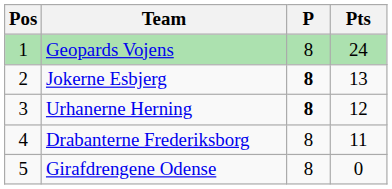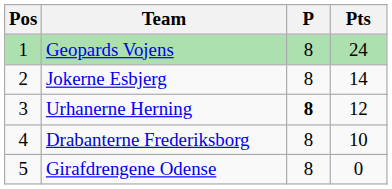Jokerne Esbjerg | P: bold -> normal
Jokerne Esbjerg | Pts: 13 -> 14
Drabanterne Frederiksborg | Pts: 11 -> 10
